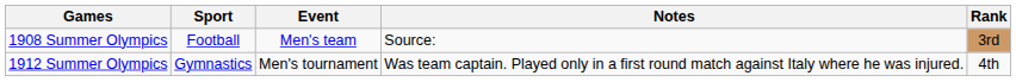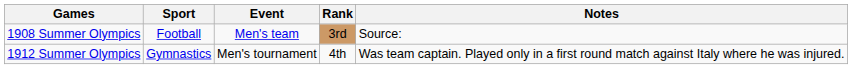columns swapped: Rank <-> Notes
